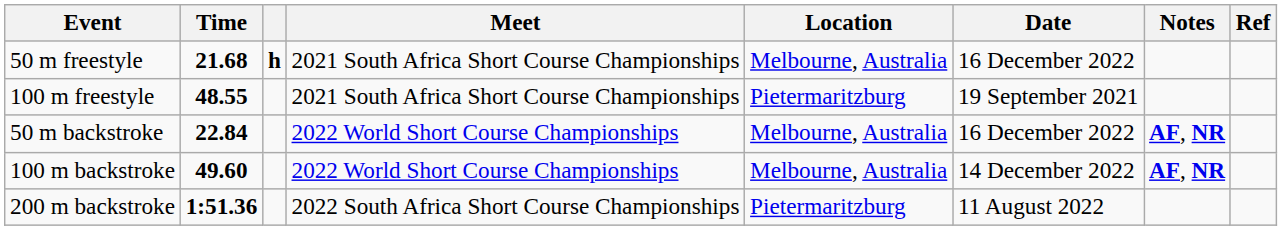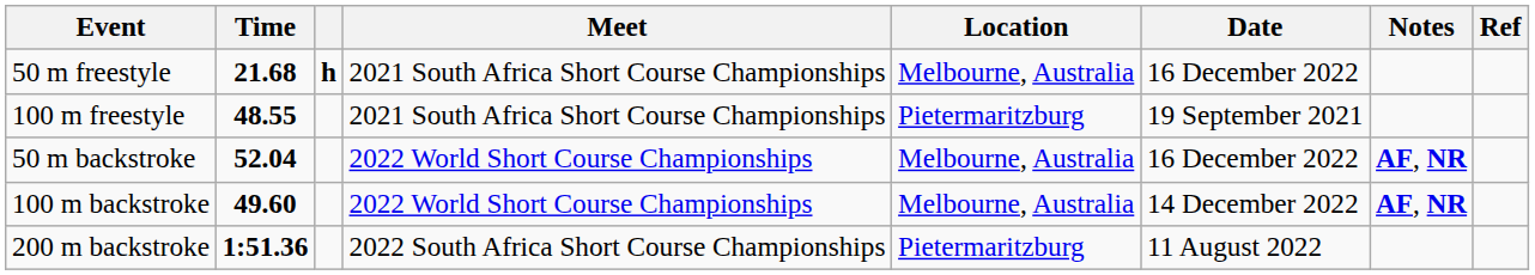50 m backstroke | Time: 22.84 -> 52.04
